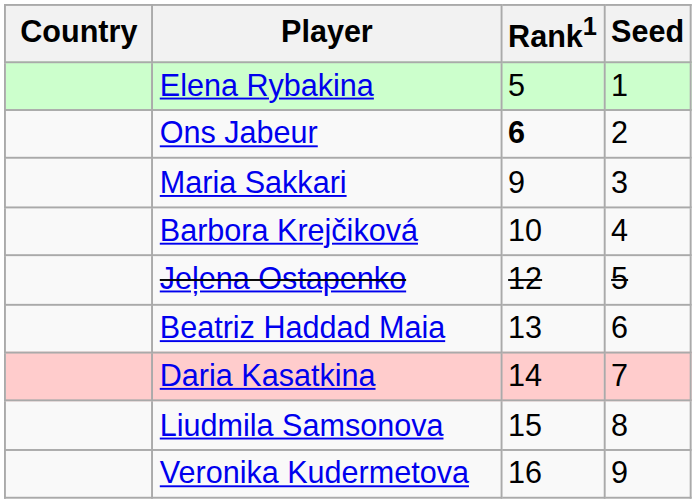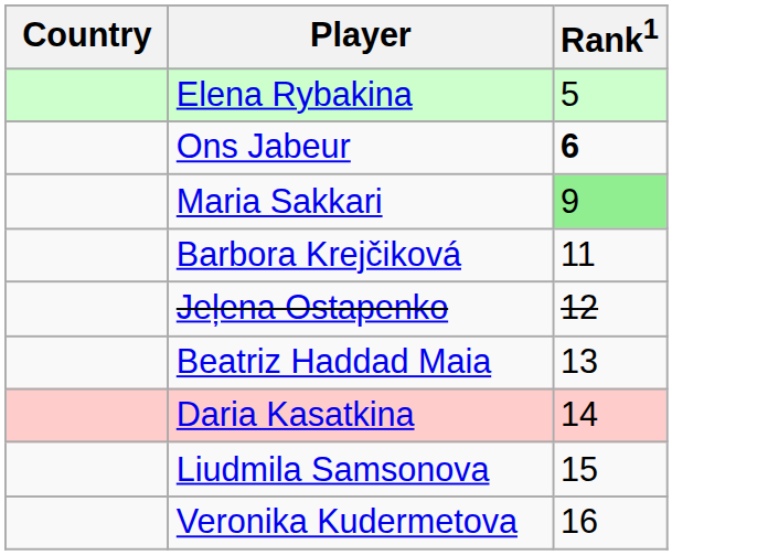- column: Seed | 1 | 2 | 3 | 4 | 5 | 6 | 7 | 8 | 9
Maria Sakkari | Rank1: no background -> lightgreen background
Barbora Krejčiková | Rank1: 10 -> 11
